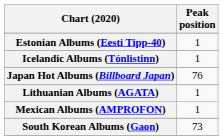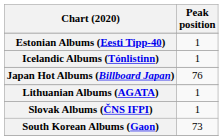- row: Mexican Albums (AMPROFON) | 1
+ row: Slovak Albums (ČNS IFPI) | 1
